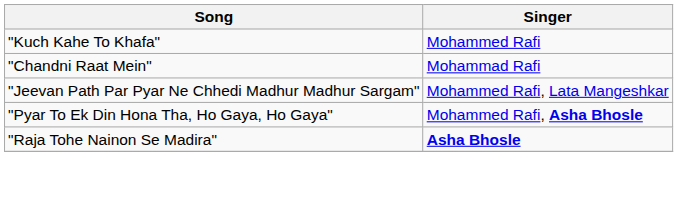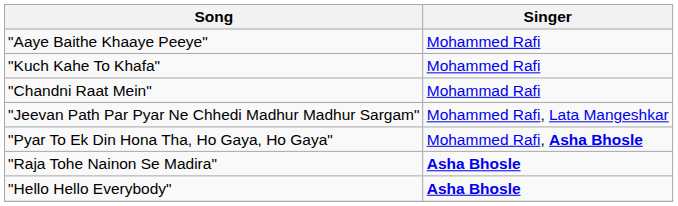+ row: "Aaye Baithe Khaaye Peeye" | Mohammed Rafi
+ row: "Hello Hello Everybody" | Asha Bhosle
